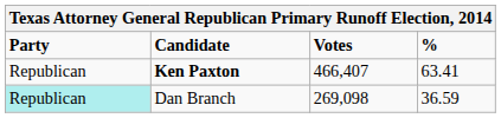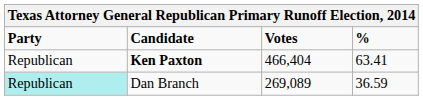Ken Paxton | Votes: 466,407 -> 466,404
Dan Branch | Votes: 269,098 -> 269,089
